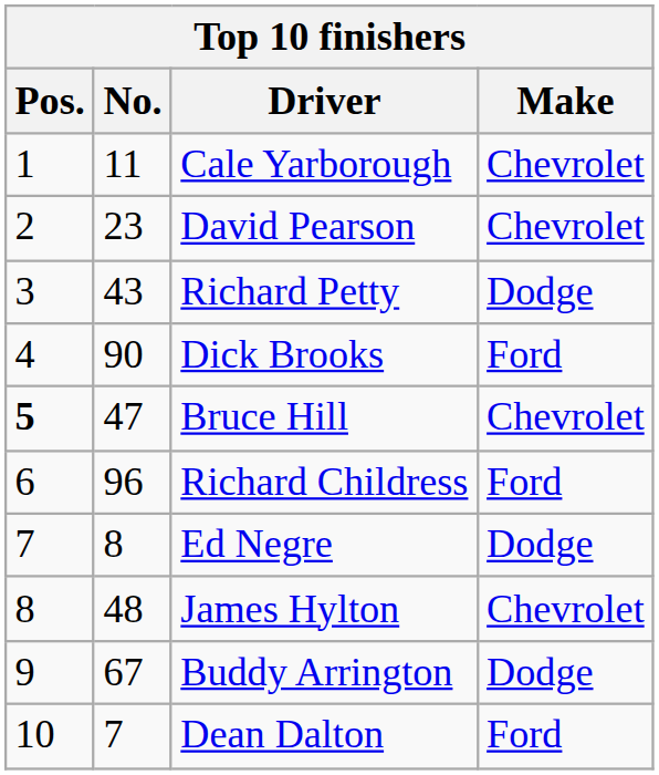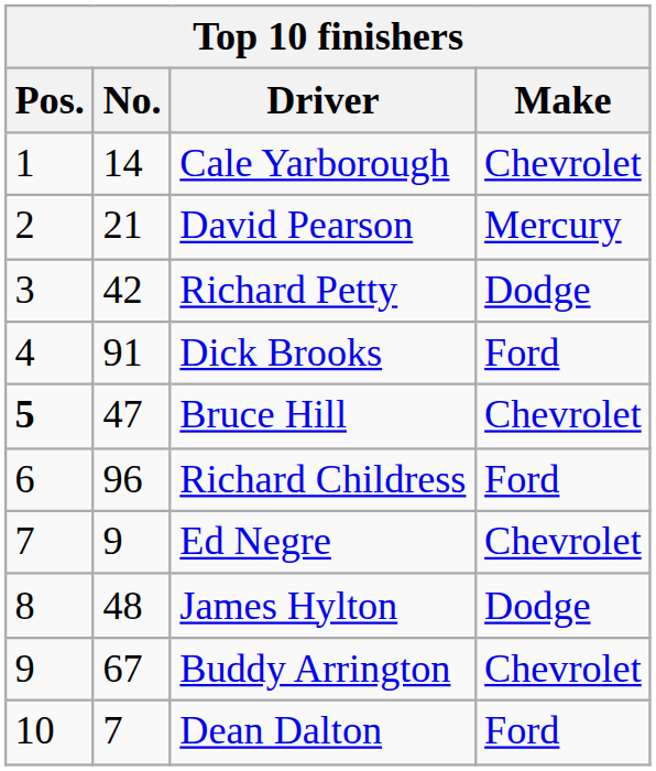Cale Yarborough | No.: 11 -> 14
David Pearson | No.: 23 -> 21
David Pearson | Make: Chevrolet -> Mercury
Richard Petty | No.: 43 -> 42
Dick Brooks | No.: 90 -> 91
Ed Negre | No.: 8 -> 9
Ed Negre | Make: Dodge -> Chevrolet
James Hylton | Make: Chevrolet -> Dodge
Buddy Arrington | Make: Dodge -> Chevrolet
